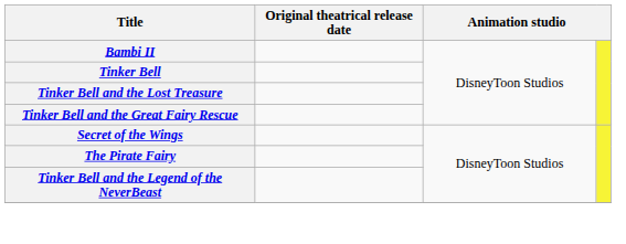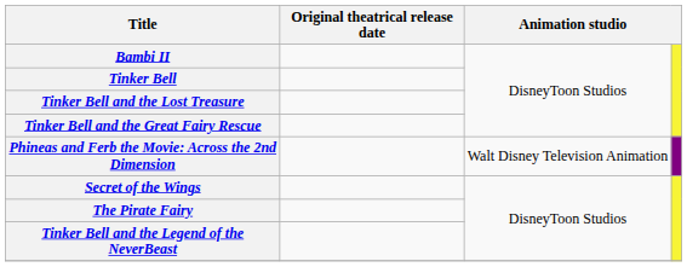+ row: Phineas and Ferb the Movie: Across the 2nd Dimension | Walt Disney Television Animation
